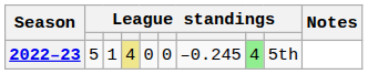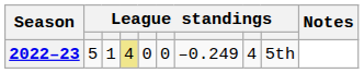2022–23 | column 7: –0.245 -> –0.249
2022–23 | column 8: lightgreen background -> no background
